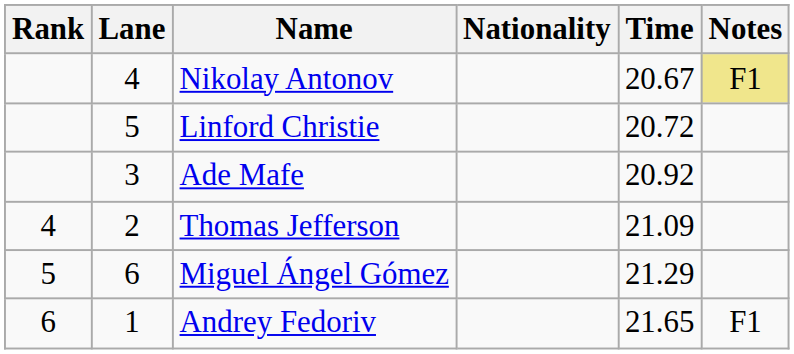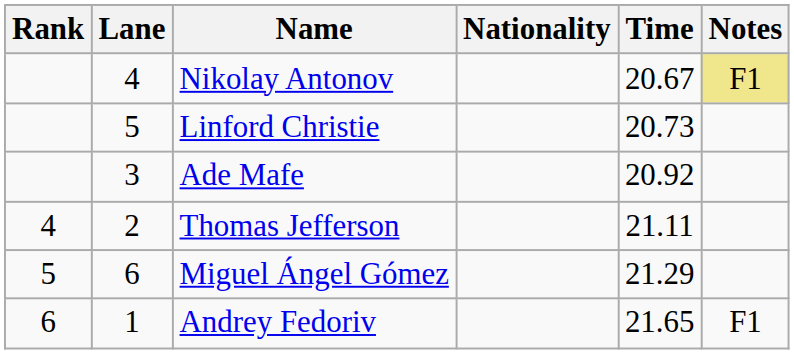Linford Christie | Time: 20.72 -> 20.73
Thomas Jefferson | Time: 21.09 -> 21.11
